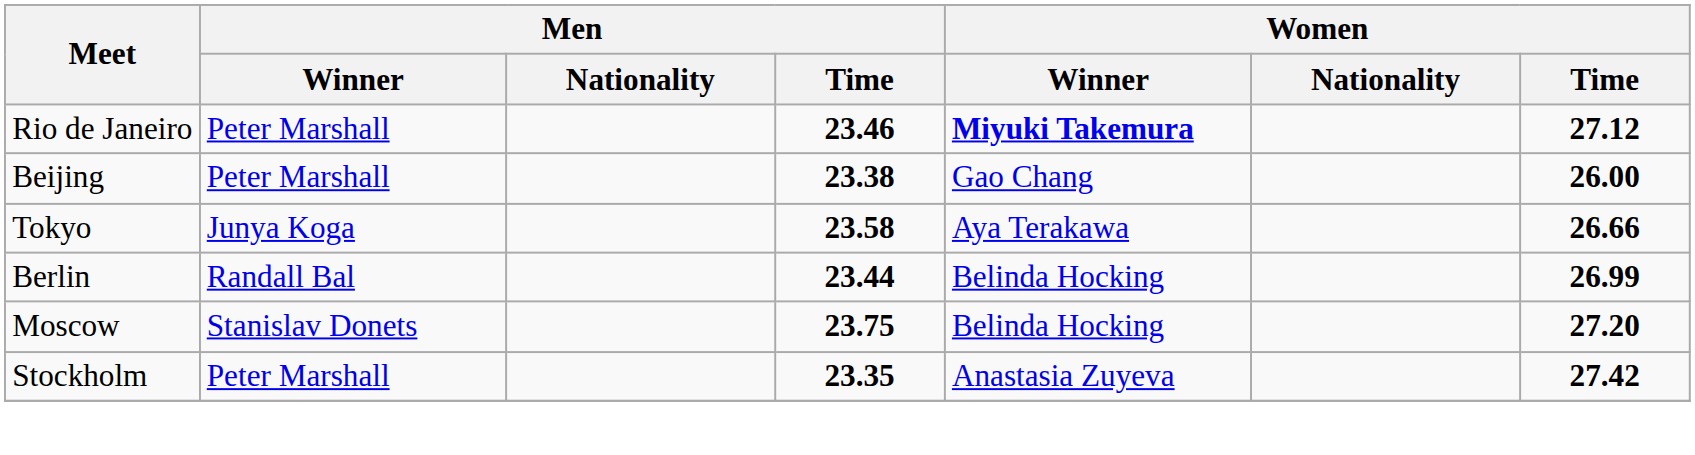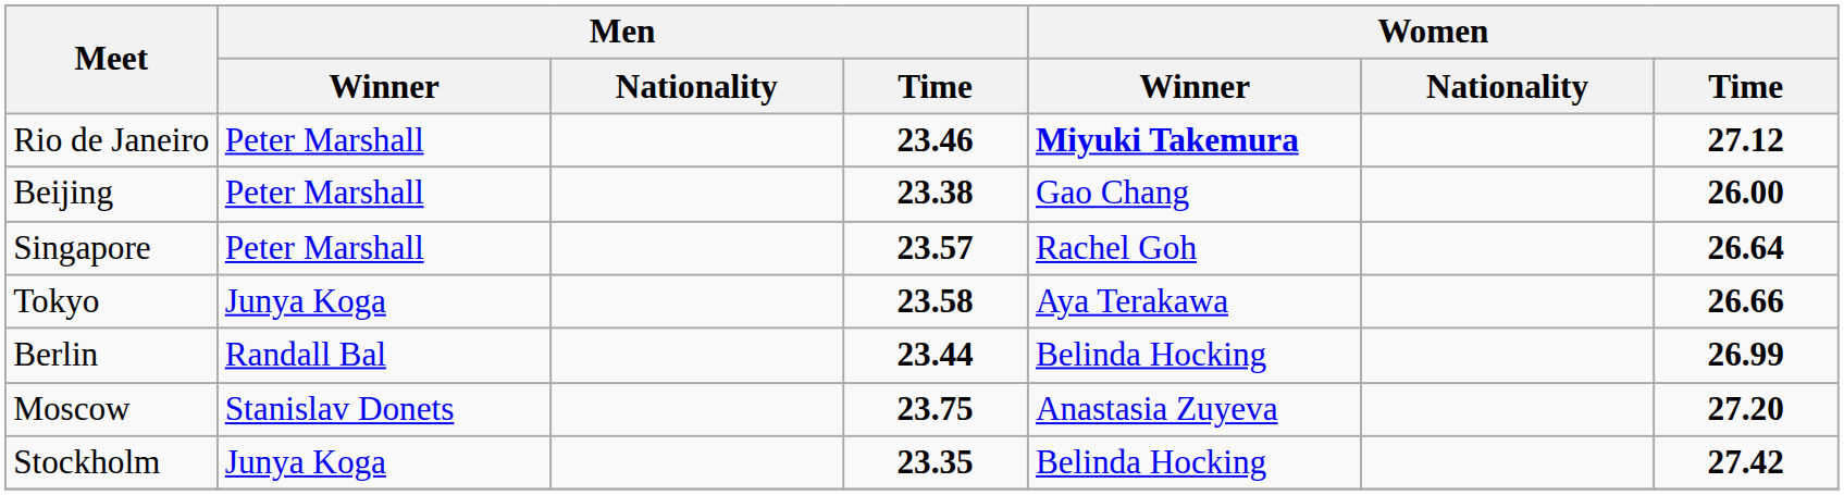+ row: Singapore | Peter Marshall | 23.57 | Rachel Goh | 26.64
Moscow | Women / Winner: Belinda Hocking -> Anastasia Zuyeva
Stockholm | Men / Winner: Peter Marshall -> Junya Koga
Stockholm | Women / Winner: Anastasia Zuyeva -> Belinda Hocking
